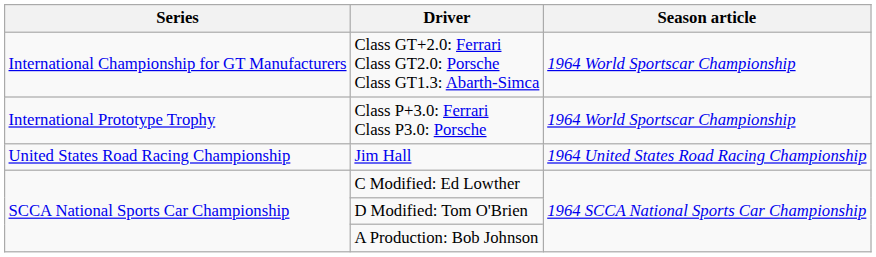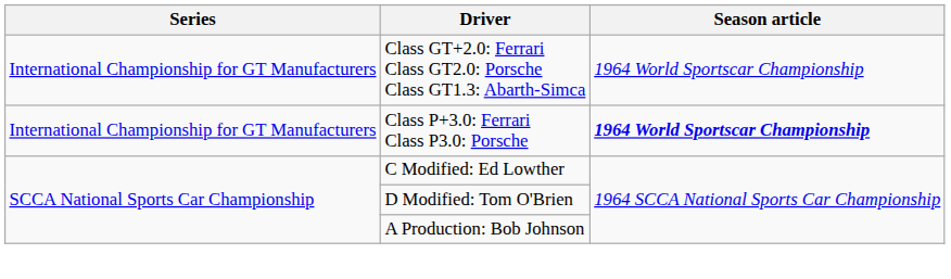Class P+3.0: Ferrari Class P3.0: Porsche | Series: International Prototype Trophy -> International Championship for GT Manufacturers
Class P+3.0: Ferrari Class P3.0: Porsche | Season article: normal -> bold
- row: United States Road Racing Championship | Jim Hall | 1964 United States Road Racing Championship
